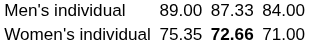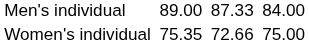Women's individual | column 5: bold -> normal
Women's individual | column 7: 71.00 -> 75.00
